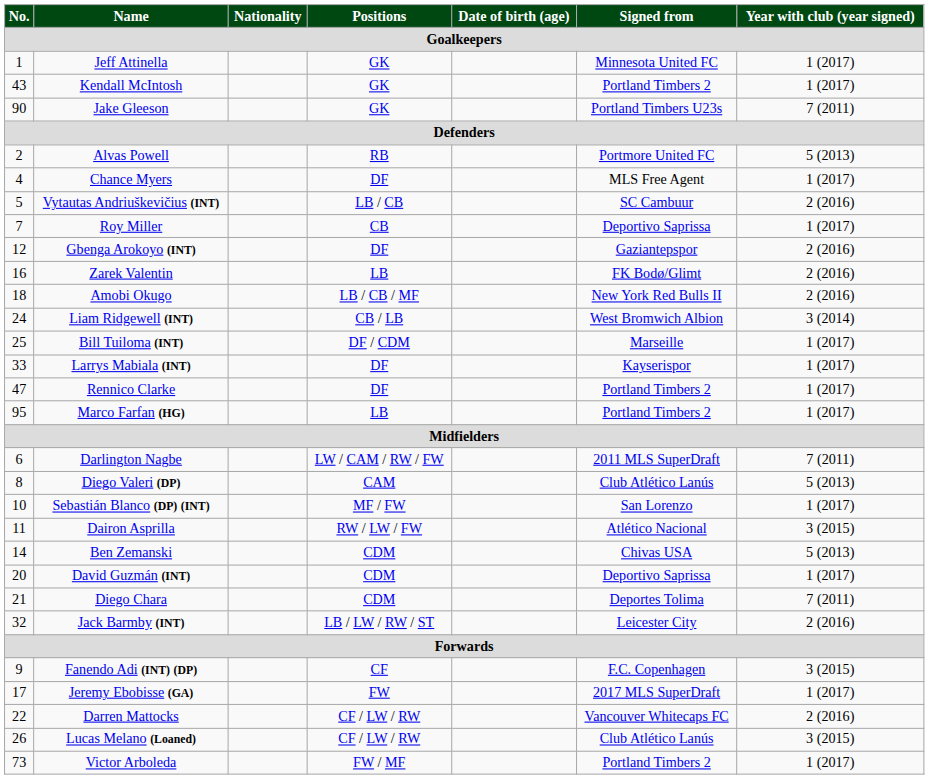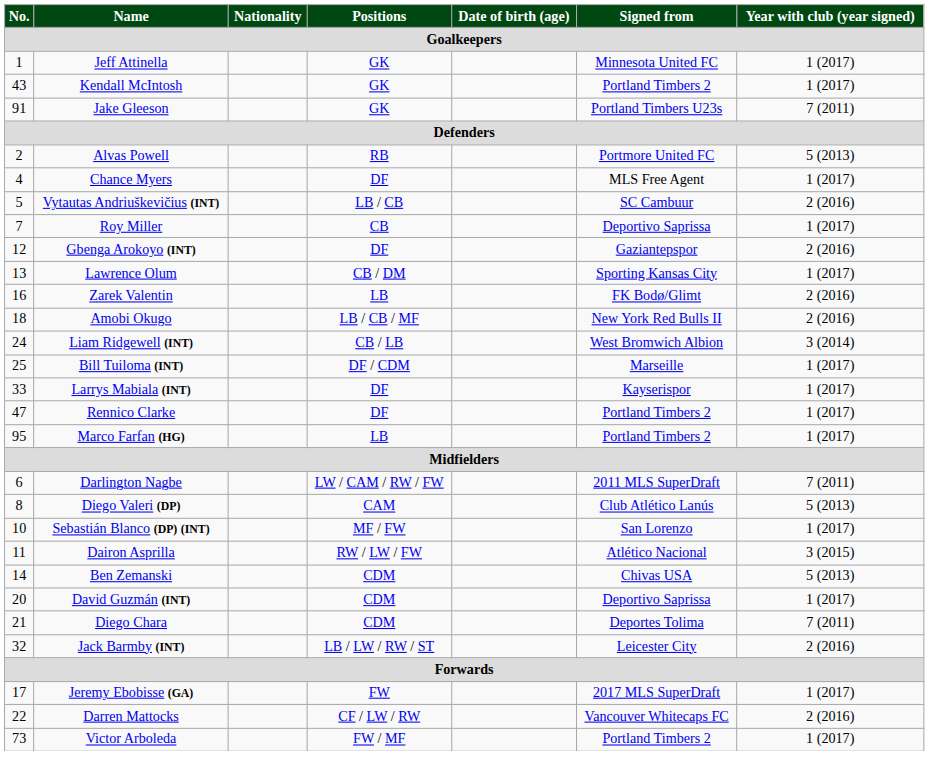Jake Gleeson | No.: 90 -> 91
+ row: 13 | Lawrence Olum | CB / DM | Sporting Kansas City | 1 (2017)
- row: 9 | Fanendo Adi (INT) (DP) | CF | F.C. Copenhagen | 3 (2015)
- row: 26 | Lucas Melano (Loaned) | CF / LW / RW | Club Atlético Lanús | 3 (2015)
